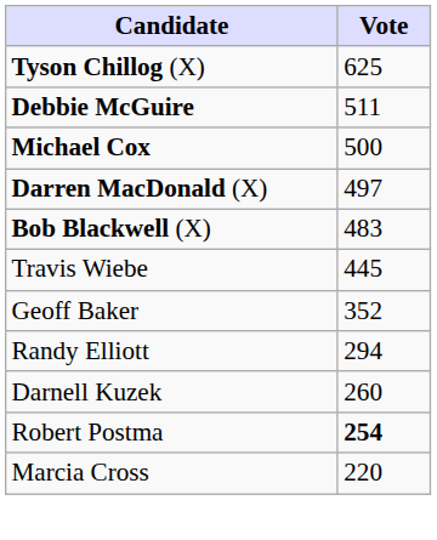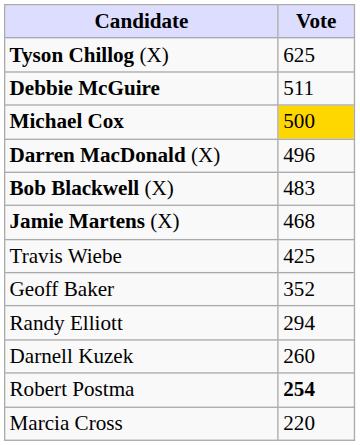Michael Cox | Vote: no background -> gold background
Darren MacDonald (X) | Vote: 497 -> 496
+ row: Jamie Martens (X) | 468
Travis Wiebe | Vote: 445 -> 425
